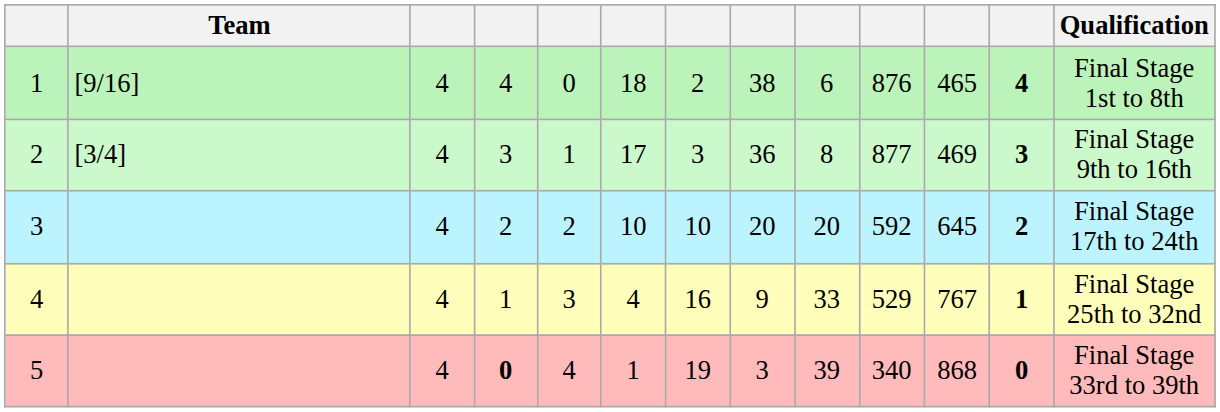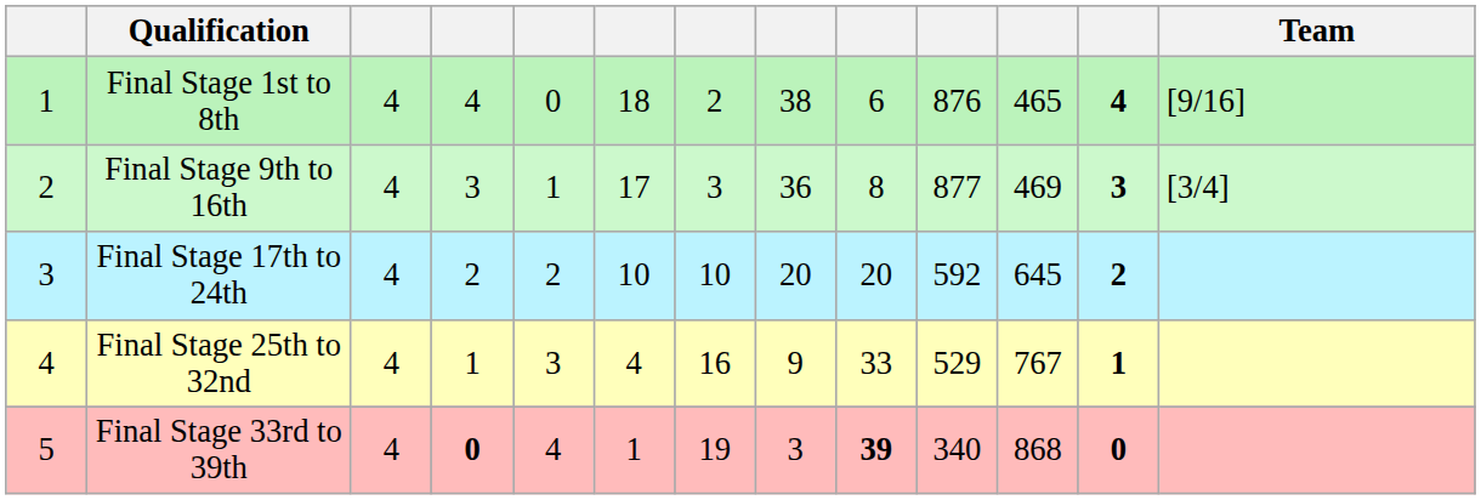columns swapped: Team <-> Qualification
5 | column 9: normal -> bold
